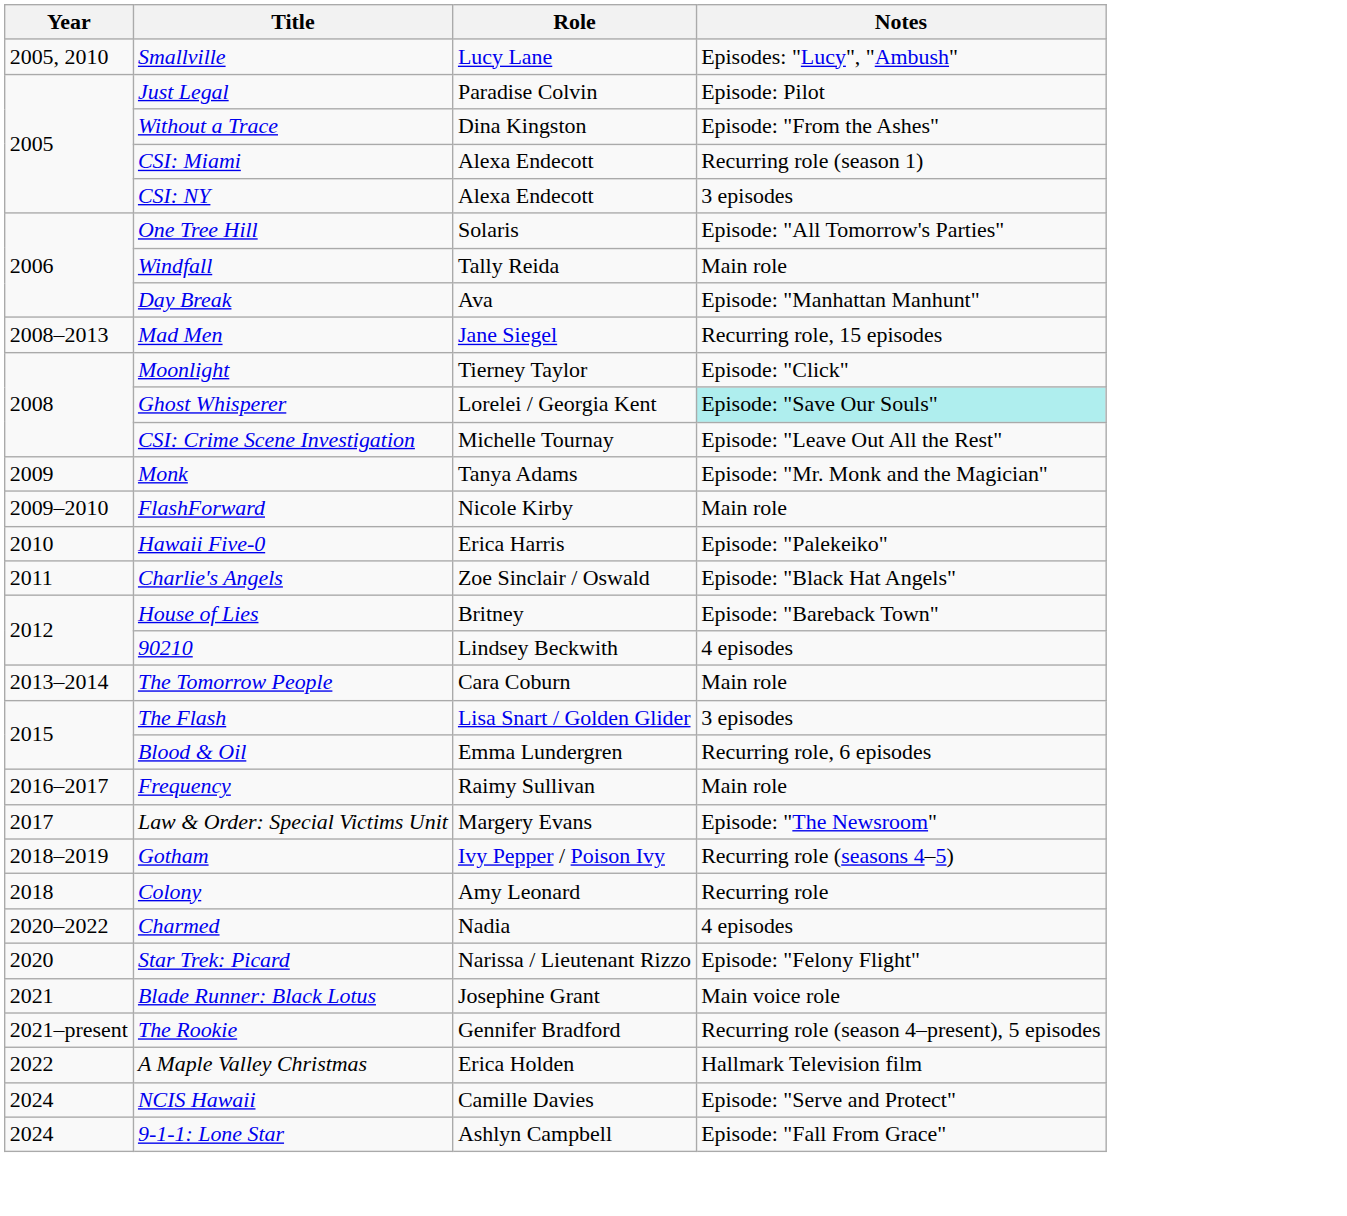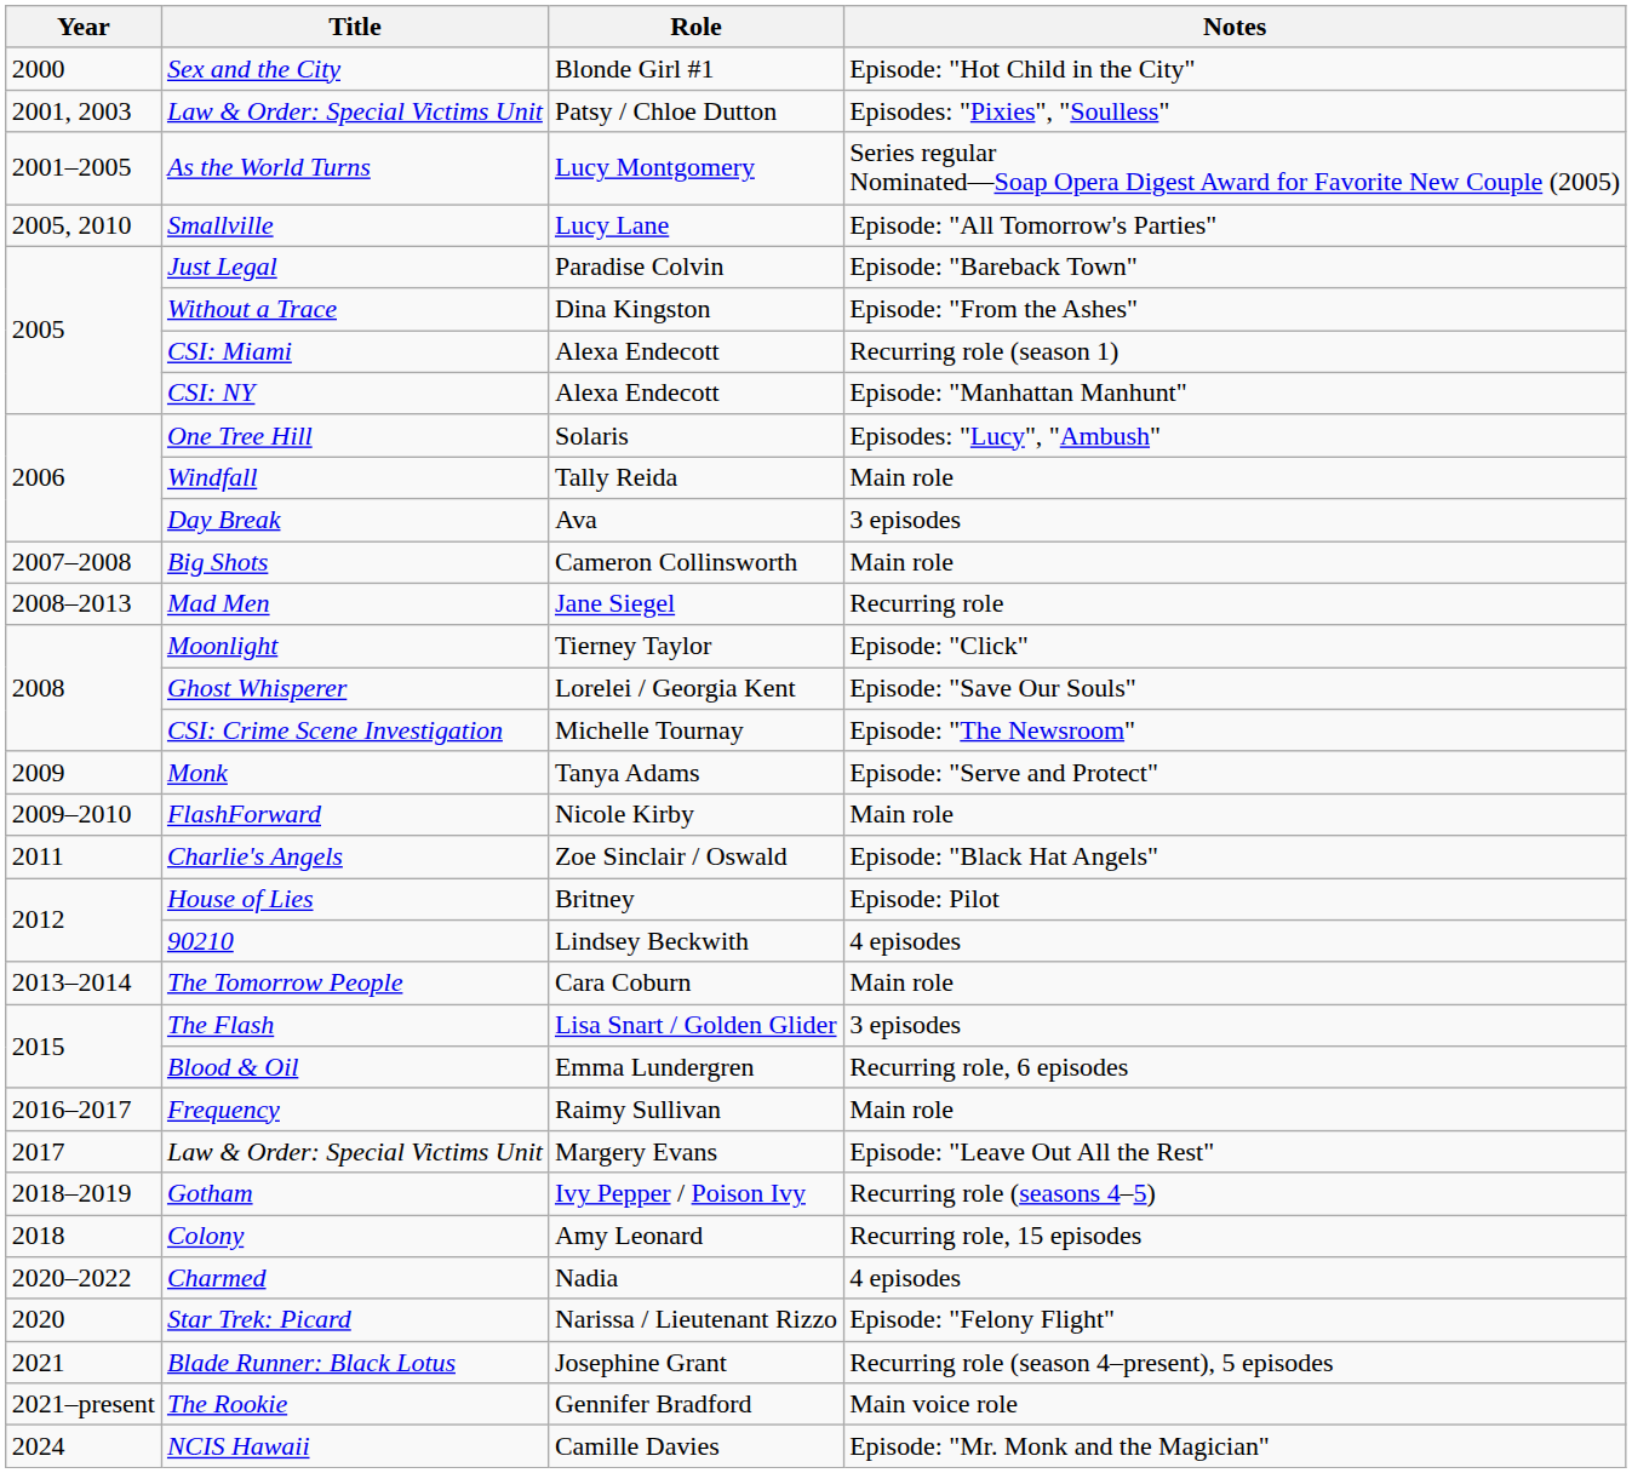+ row: 2000 | Sex and the City | Blonde Girl #1 | Episode: "Hot Child in the City"
+ row: 2001, 2003 | Law & Order: Special Victims Unit | Patsy / Chloe Dutton | Episodes: "Pixies", "Soulless"
+ row: 2001–2005 | As the World Turns | Lucy Montgomery | Series regular Nominated—Soap Opera Digest Award for Favorite New Couple (2005)
Smallville | Notes: Episodes: "Lucy", "Ambush" -> Episode: "All Tomorrow's Parties"
Just Legal | Notes: Episode: Pilot -> Episode: "Bareback Town"
CSI: NY | Notes: 3 episodes -> Episode: "Manhattan Manhunt"
One Tree Hill | Notes: Episode: "All Tomorrow's Parties" -> Episodes: "Lucy", "Ambush"
Day Break | Notes: Episode: "Manhattan Manhunt" -> 3 episodes
+ row: 2007–2008 | Big Shots | Cameron Collinsworth | Main role
Mad Men | Notes: Recurring role, 15 episodes -> Recurring role
Ghost Whisperer | Notes: paleturquoise background -> no background
CSI: Crime Scene Investigation | Notes: Episode: "Leave Out All the Rest" -> Episode: "The Newsroom"
Monk | Notes: Episode: "Mr. Monk and the Magician" -> Episode: "Serve and Protect"
- row: 2010 | Hawaii Five-0 | Erica Harris | Episode: "Palekeiko"
House of Lies | Notes: Episode: "Bareback Town" -> Episode: Pilot
Law & Order: Special Victims Unit / Margery Evans | Notes: Episode: "The Newsroom" -> Episode: "Leave Out All the Rest"
Colony | Notes: Recurring role -> Recurring role, 15 episodes
Blade Runner: Black Lotus | Notes: Main voice role -> Recurring role (season 4–present), 5 episodes
The Rookie | Notes: Recurring role (season 4–present), 5 episodes -> Main voice role
- row: 2022 | A Maple Valley Christmas | Erica Holden | Hallmark Television film
NCIS Hawaii | Notes: Episode: "Serve and Protect" -> Episode: "Mr. Monk and the Magician"
- row: 2024 | 9-1-1: Lone Star | Ashlyn Campbell | Episode: "Fall From Grace"
